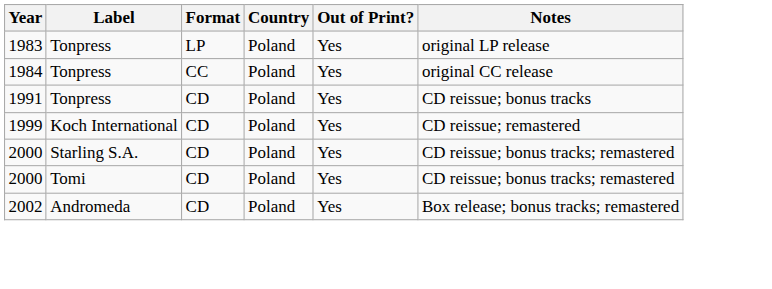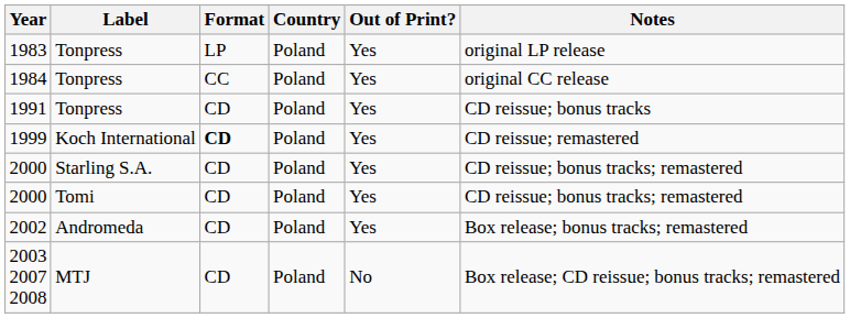1999 | Format: normal -> bold
+ row: 2003 2007 2008 | MTJ | CD | Poland | No | Box release; CD reissue; bonus tracks; remastered
